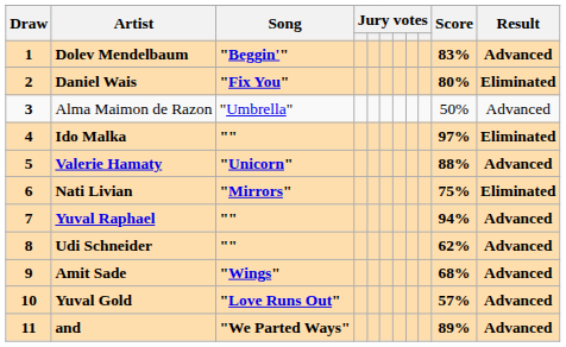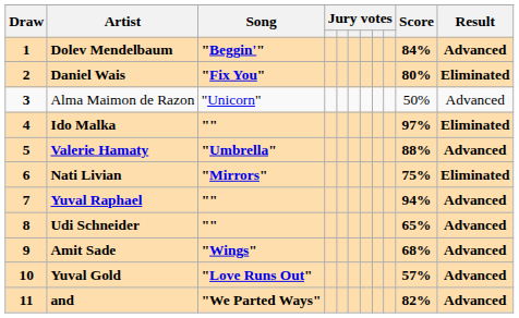Dolev Mendelbaum | Score: 83% -> 84%
Alma Maimon de Razon | Song: "Umbrella" -> "Unicorn"
Valerie Hamaty | Song: "Unicorn" -> "Umbrella"
Udi Schneider | Score: 62% -> 65%
and | Score: 89% -> 82%
